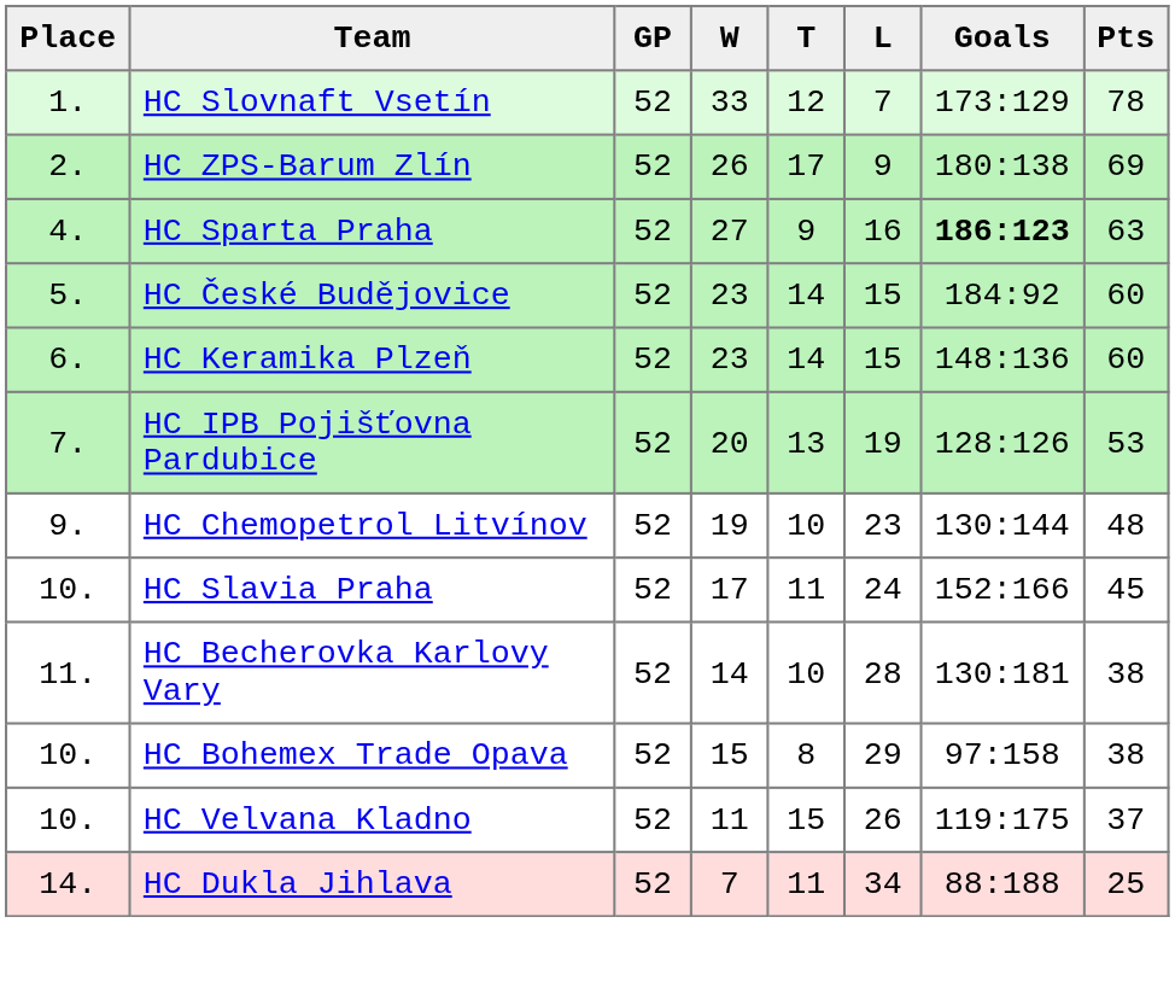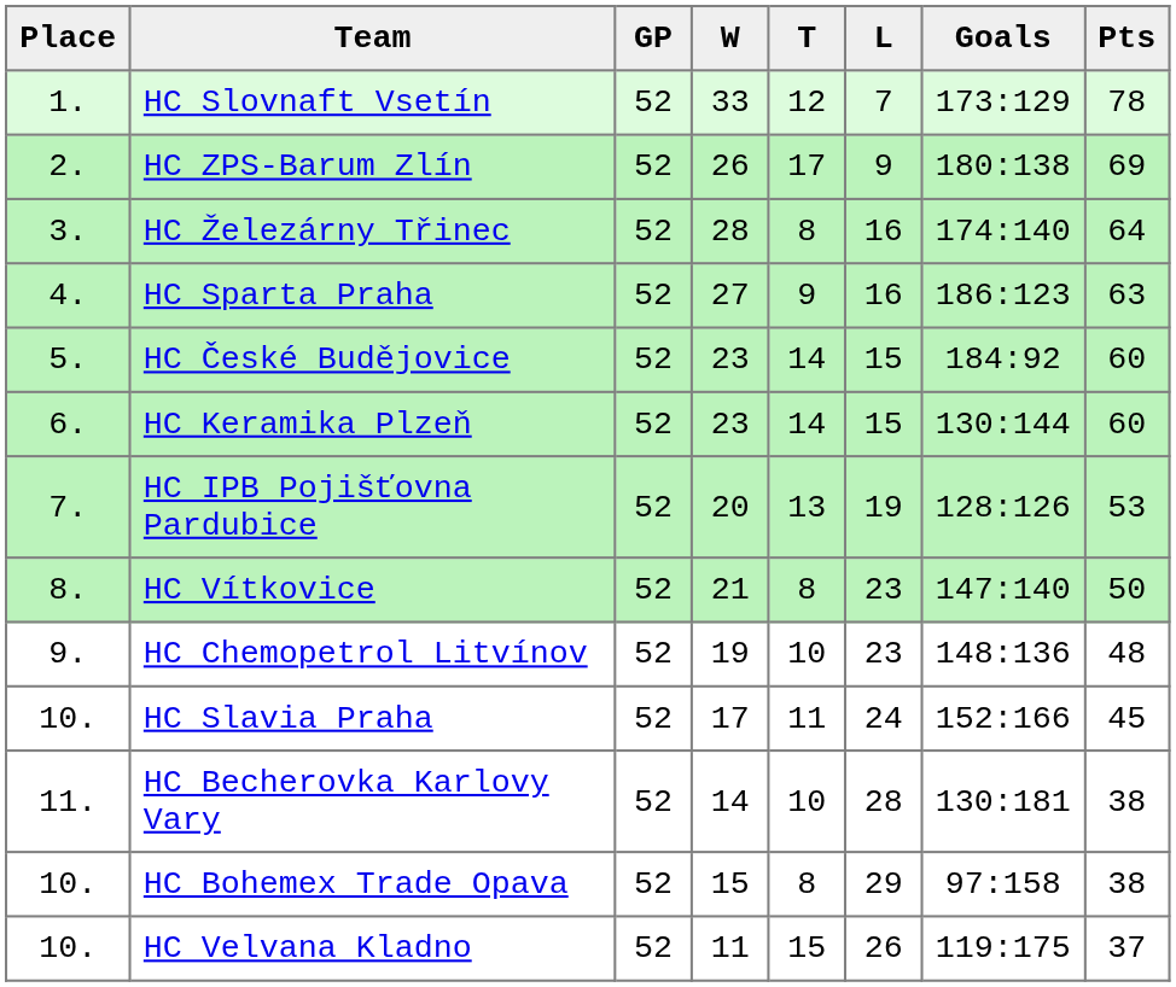+ row: 3. | HC Železárny Třinec | 52 | 28 | 8 | 16 | 174:140 | 64
HC Sparta Praha | Goals: bold -> normal
HC Keramika Plzeň | Goals: 148:136 -> 130:144
+ row: 8. | HC Vítkovice | 52 | 21 | 8 | 23 | 147:140 | 50
HC Chemopetrol Litvínov | Goals: 130:144 -> 148:136
- row: 14. | HC Dukla Jihlava | 52 | 7 | 11 | 34 | 88:188 | 25
